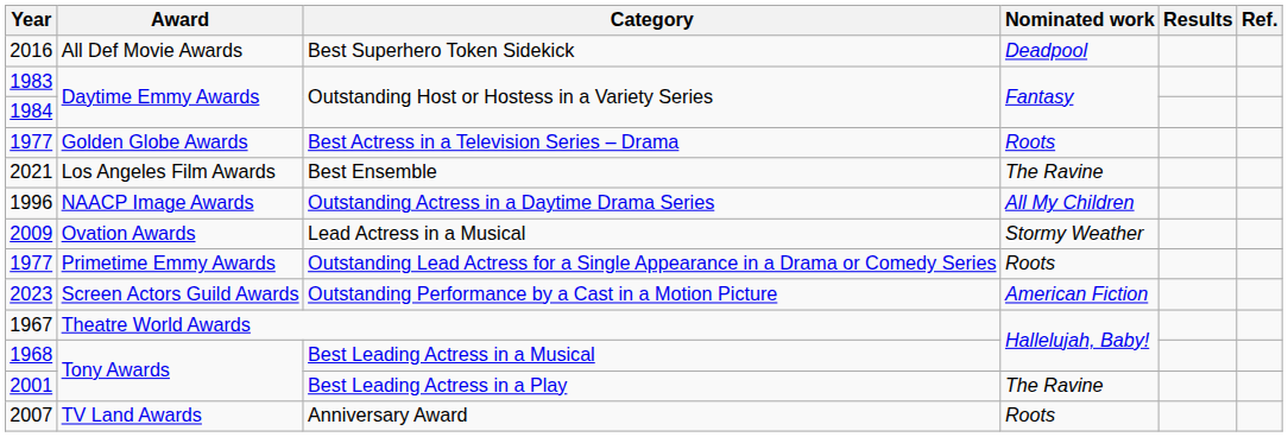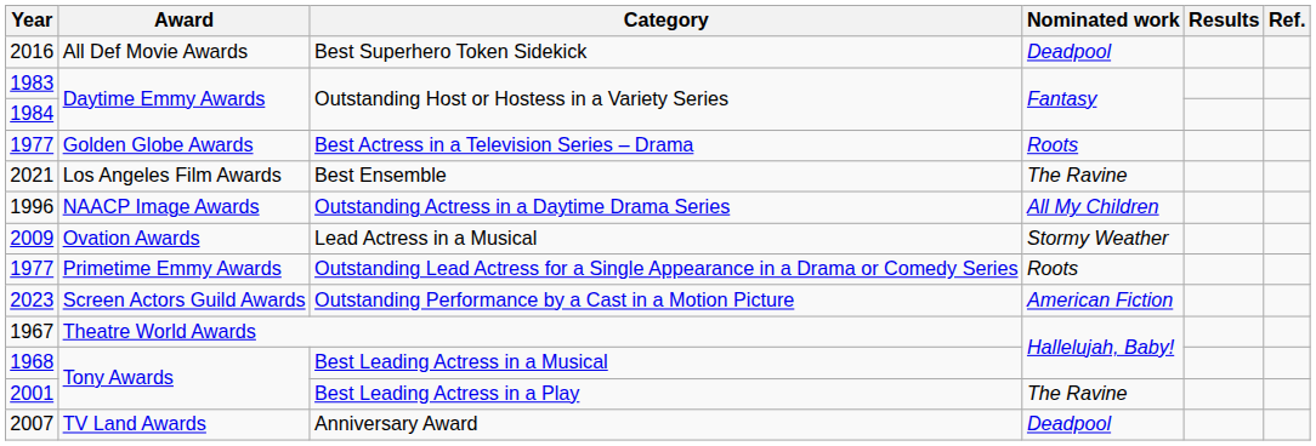Anniversary Award | Nominated work: Roots -> Deadpool
